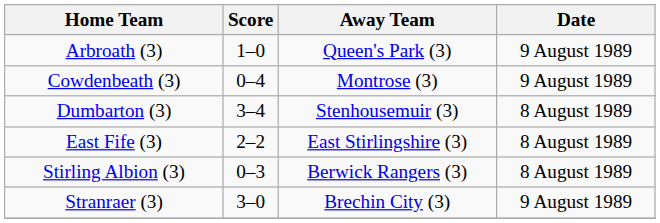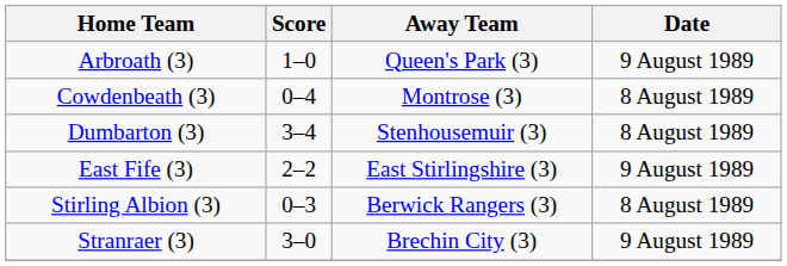Cowdenbeath (3) | Date: 9 August 1989 -> 8 August 1989
East Fife (3) | Date: 8 August 1989 -> 9 August 1989
